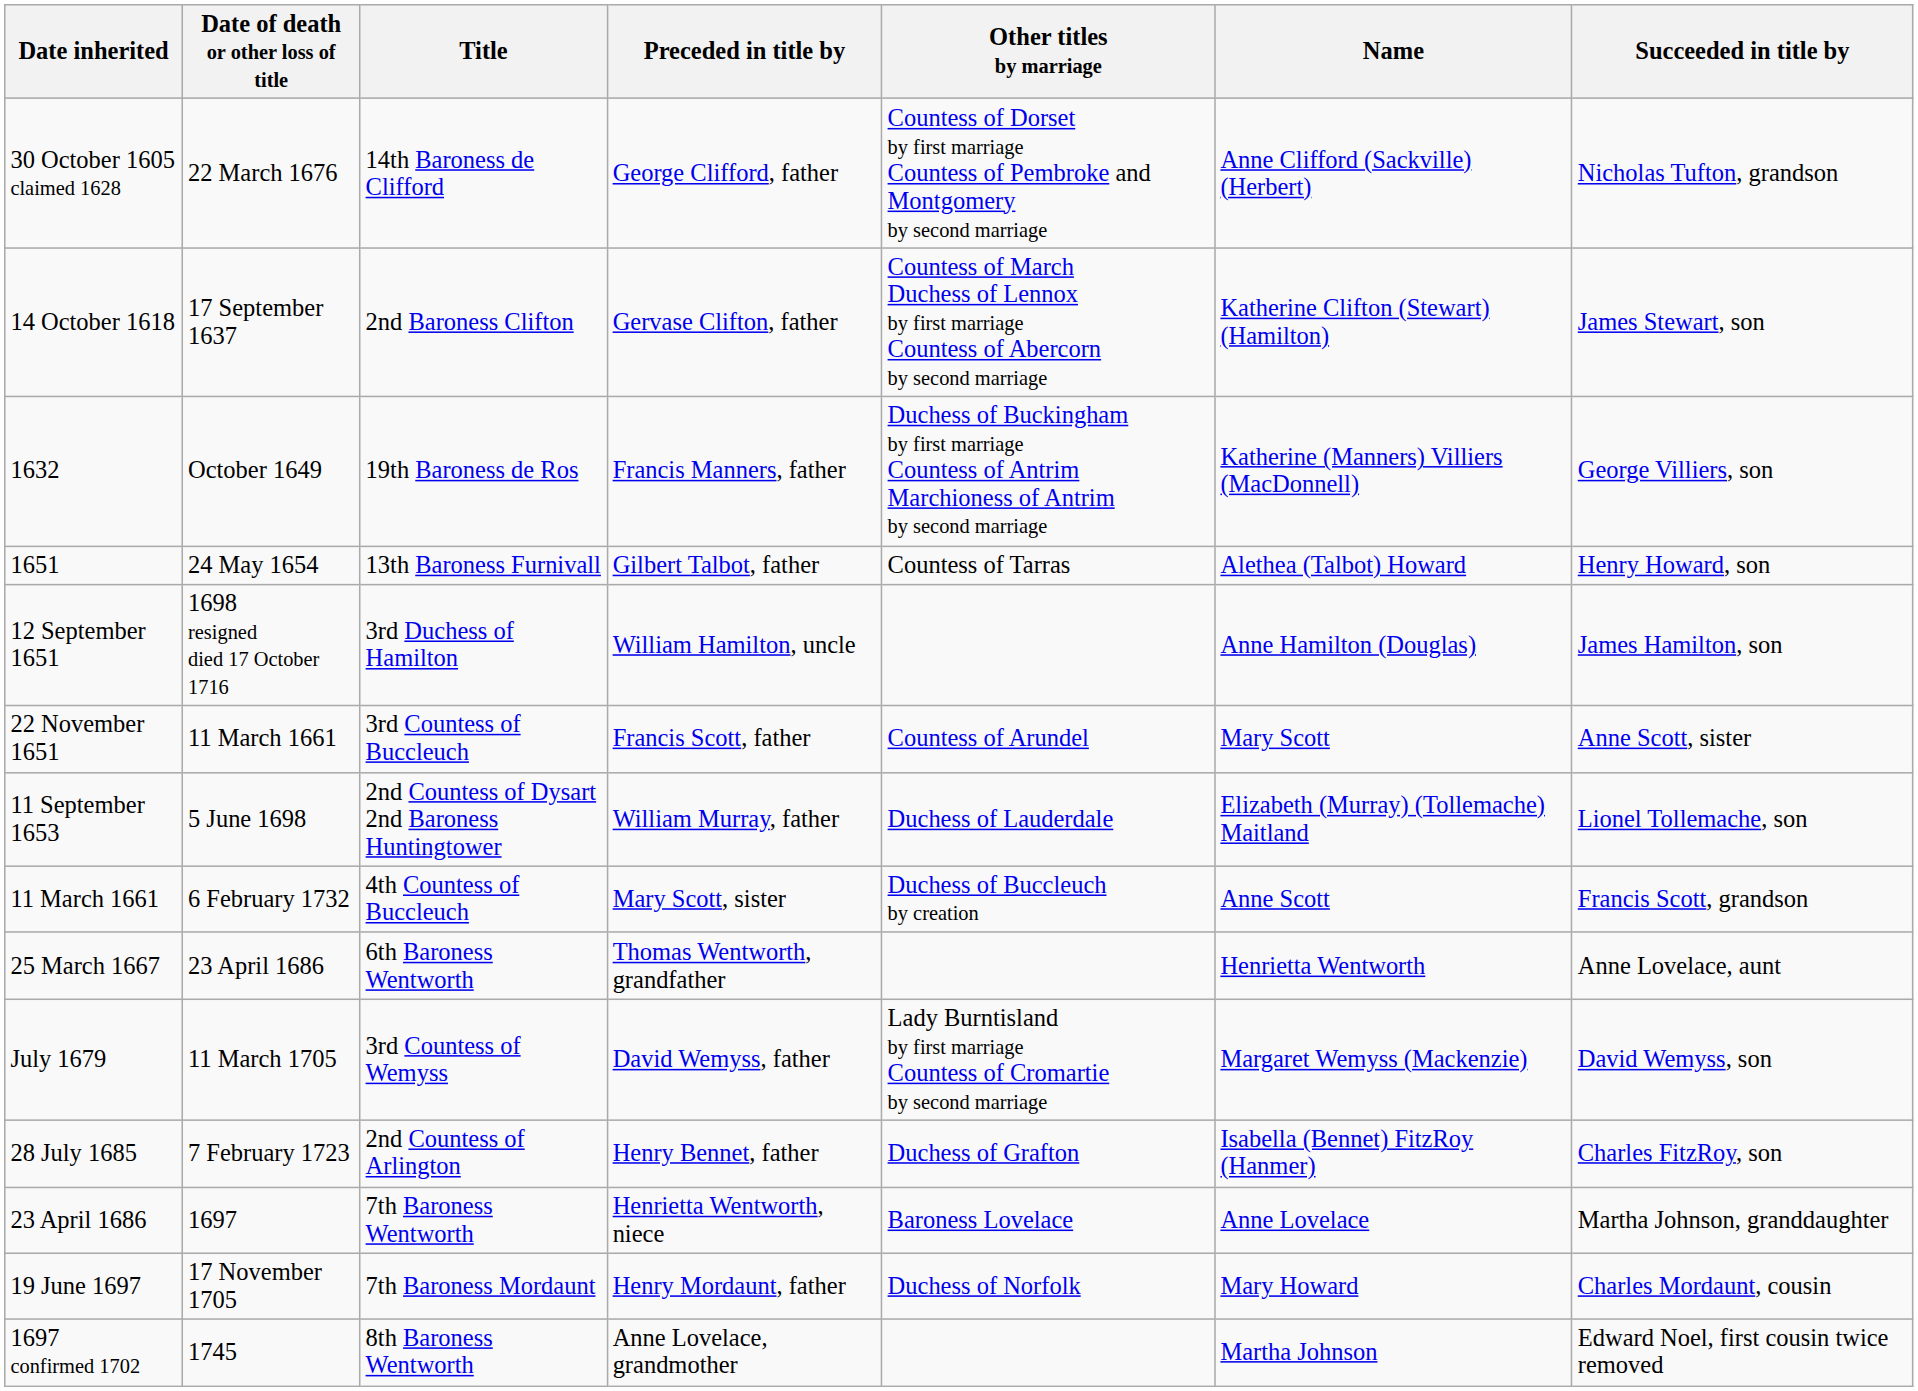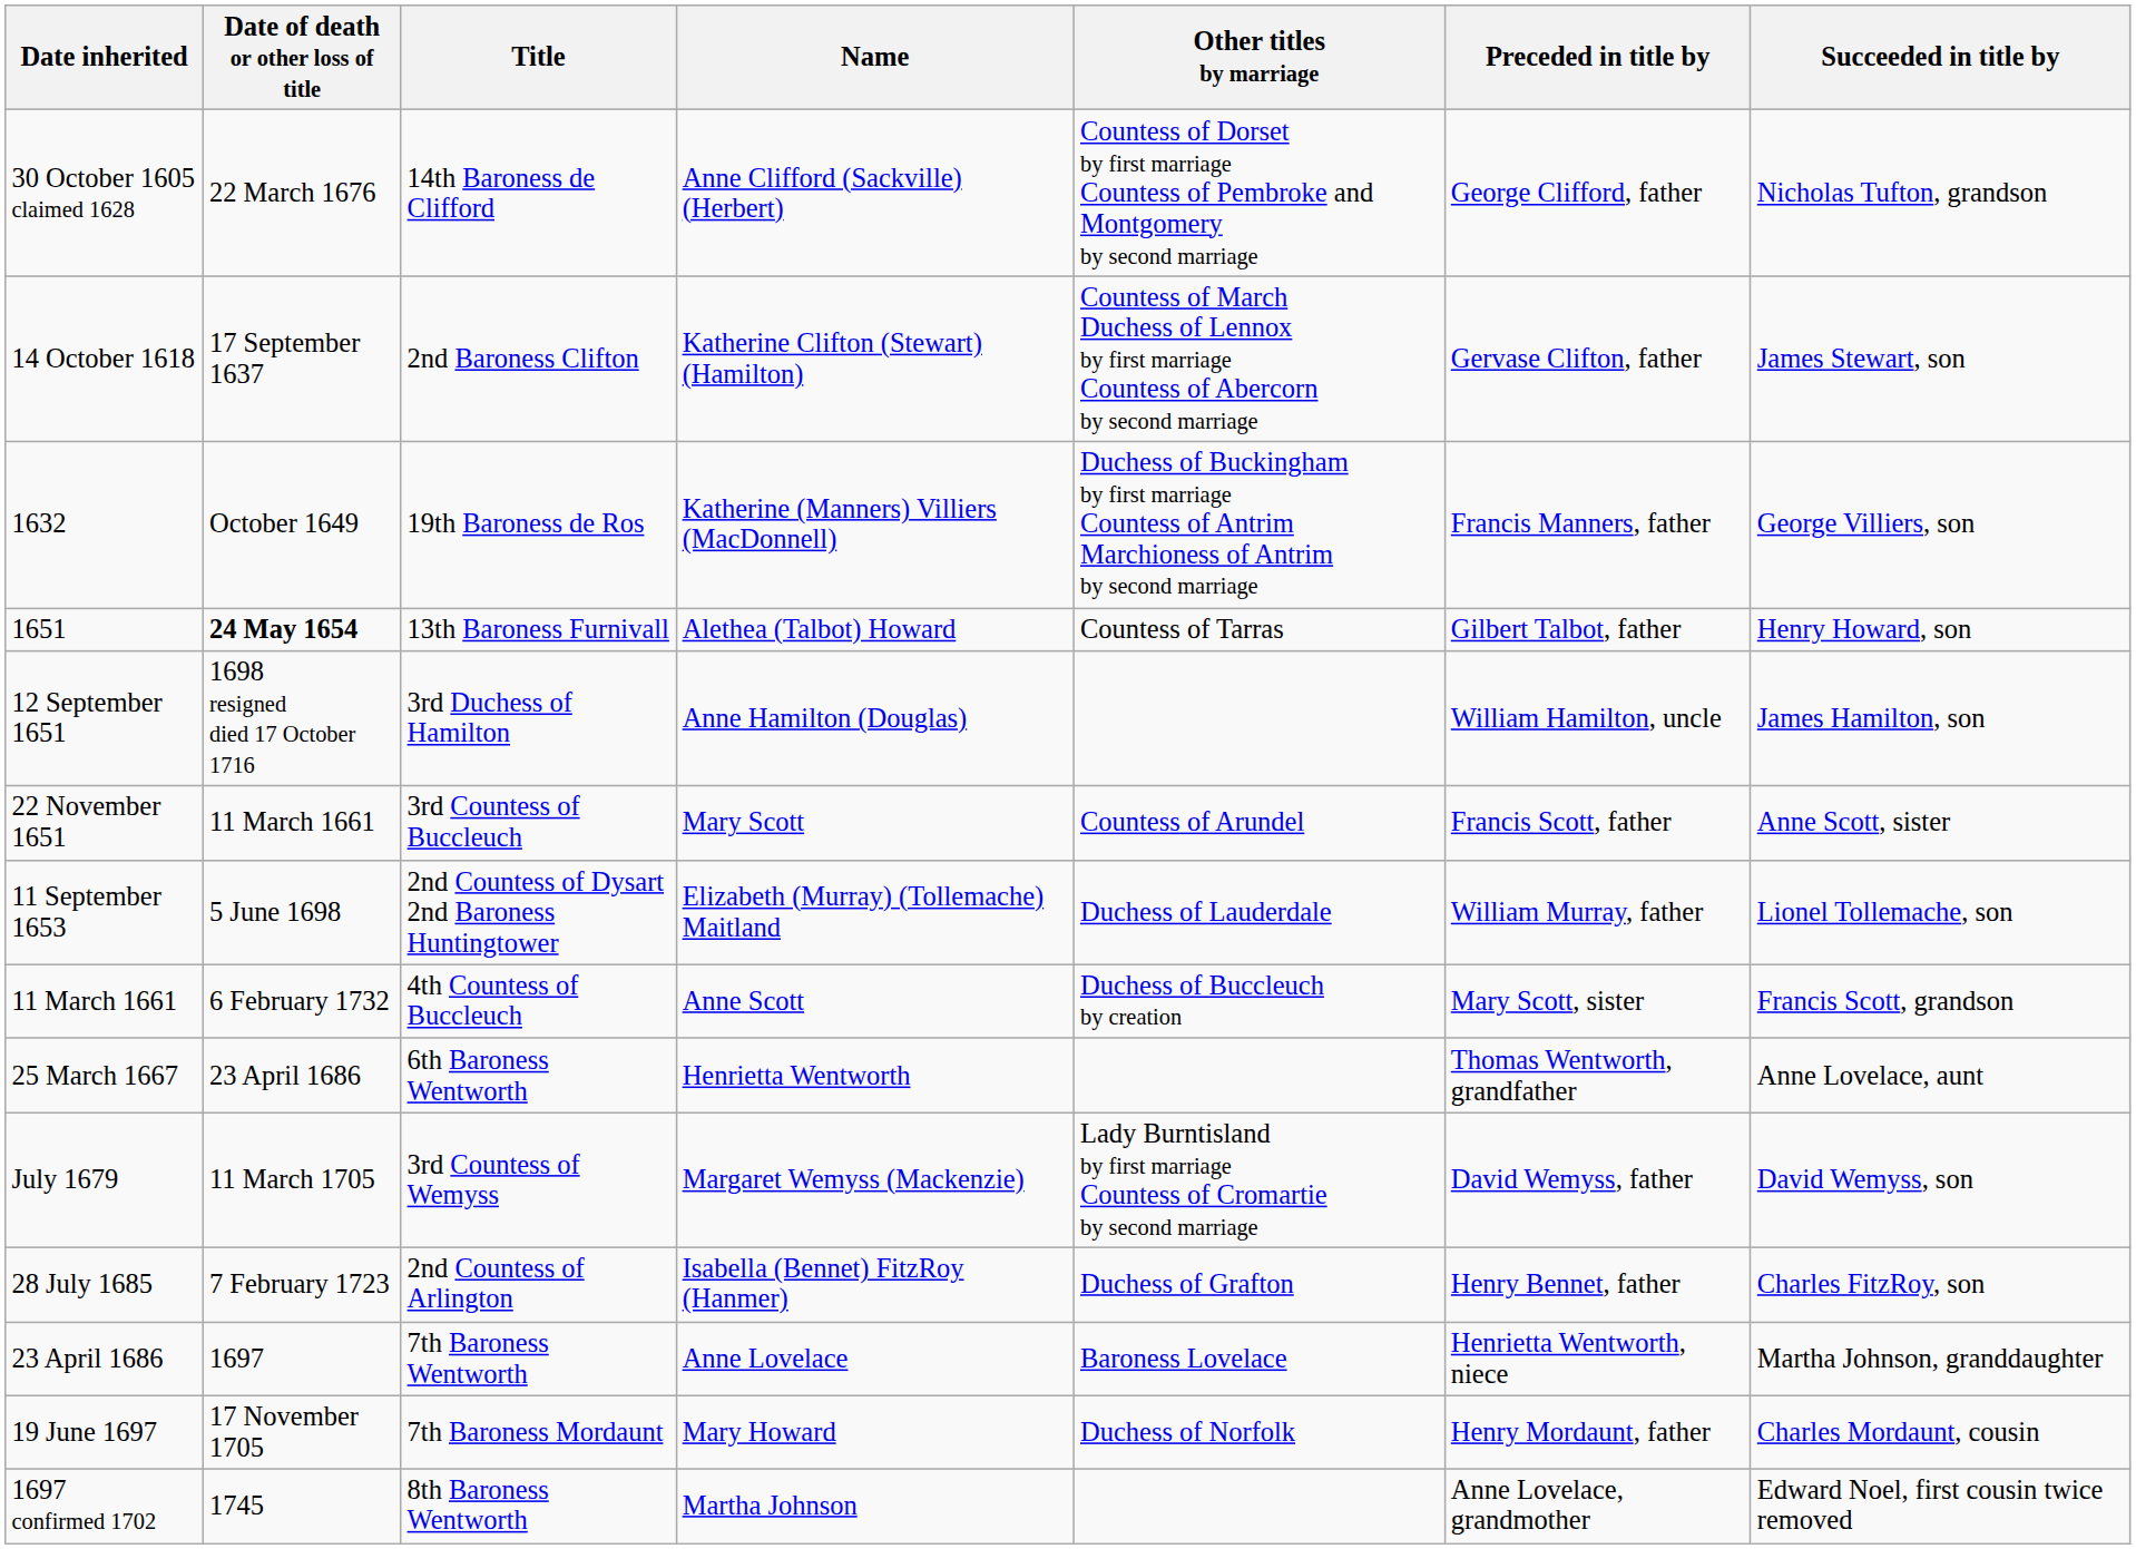columns swapped: Name <-> Preceded in title by
1651 | Date of death or other loss of title: normal -> bold
